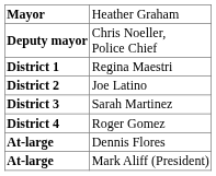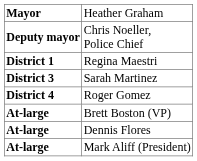- row: District 2 | Joe Latino
+ row: At-large | Brett Boston (VP)
